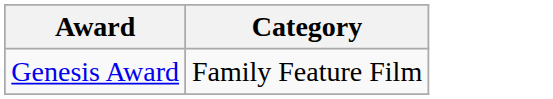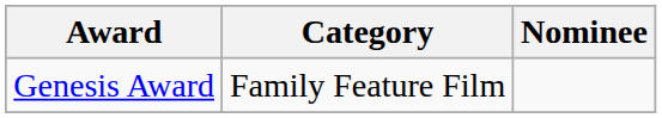+ column: Nominee
